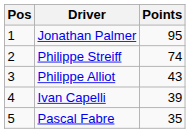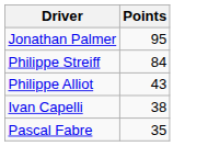- column: Pos | 1 | 2 | 3 | 4 | 5
Philippe Streiff | Points: 74 -> 84
Ivan Capelli | Points: 39 -> 38
